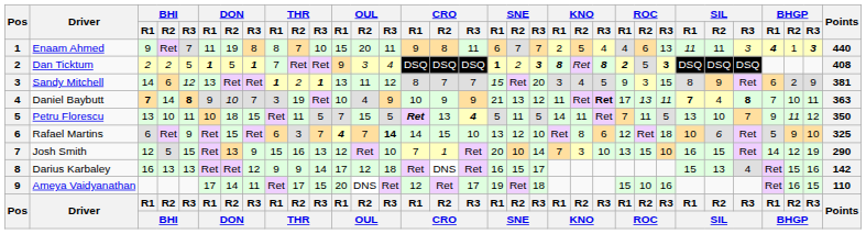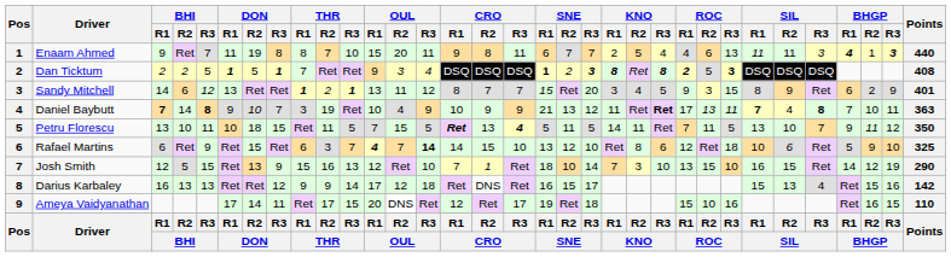Sandy Mitchell | Points: 381 -> 401
Josh Smith | SNE / R1: 20 -> 18
